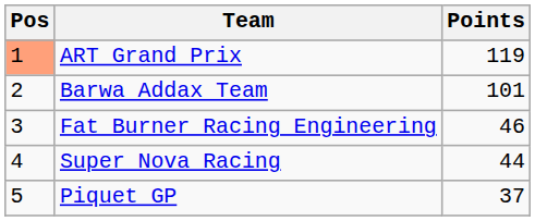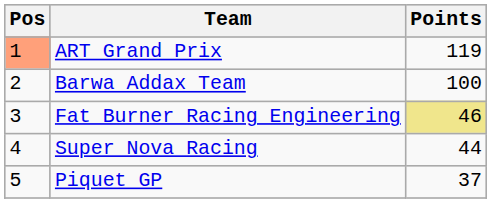Barwa Addax Team | Points: 101 -> 100
Fat Burner Racing Engineering | Points: no background -> khaki background
